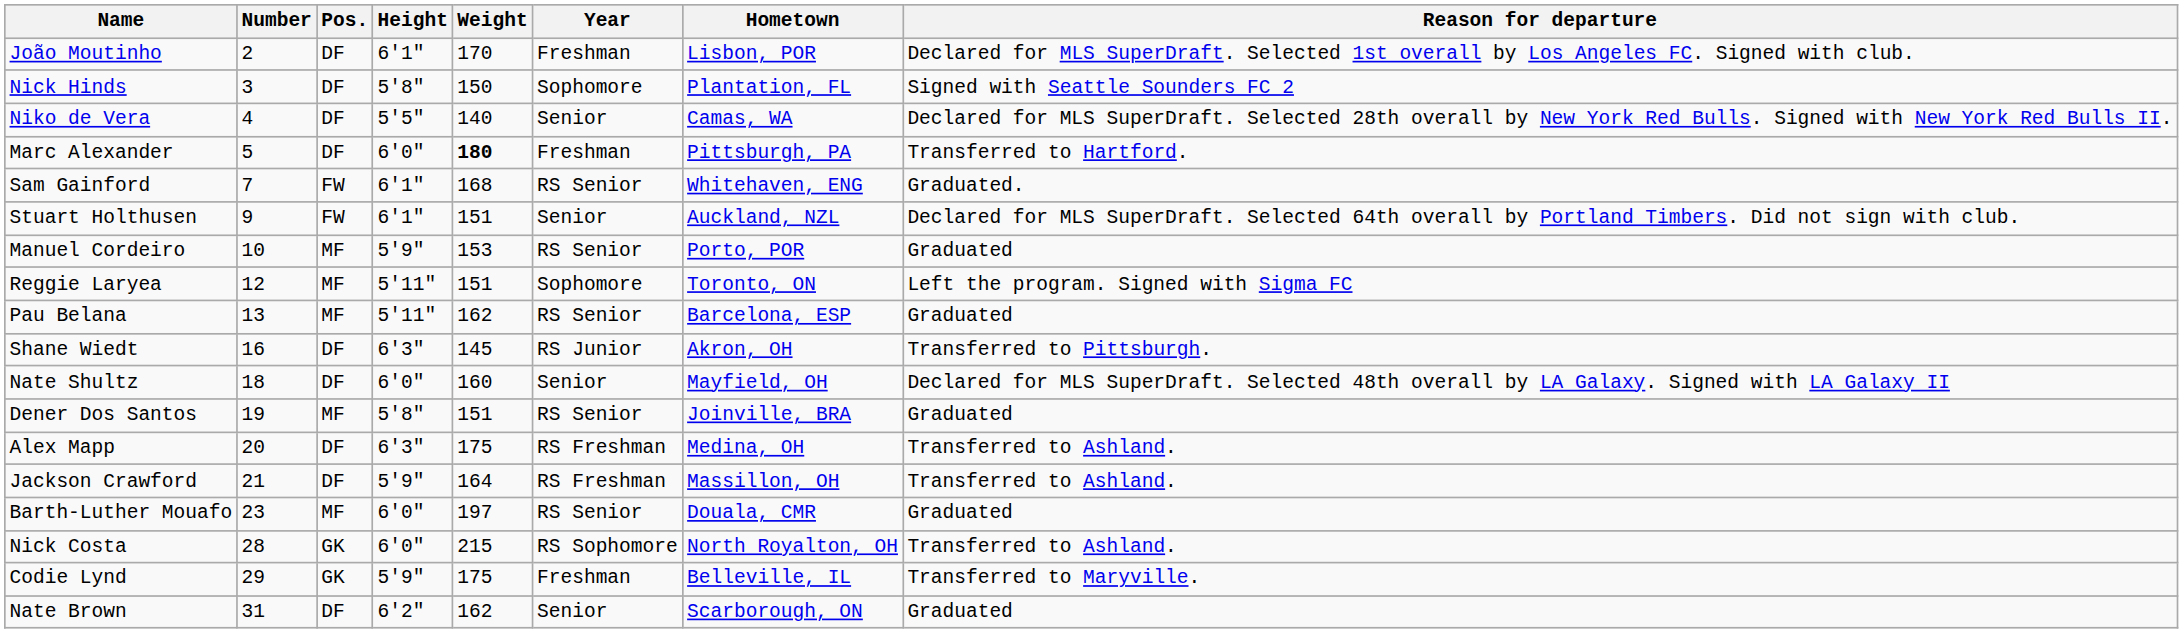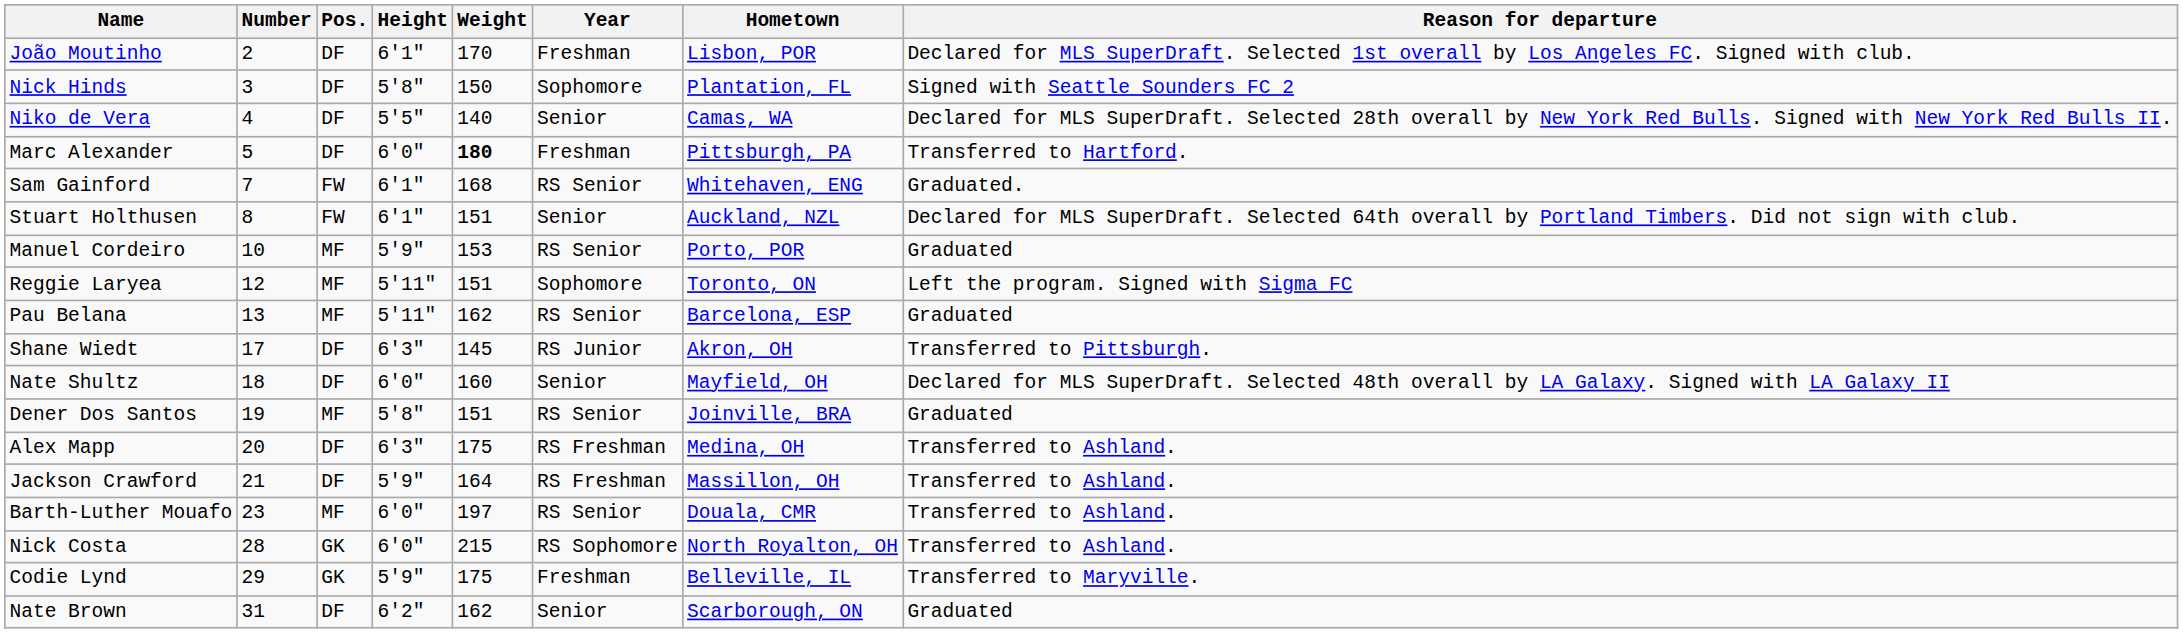Stuart Holthusen | Number: 9 -> 8
Shane Wiedt | Number: 16 -> 17
Barth-Luther Mouafo | Reason for departure: Graduated -> Transferred to Ashland.
